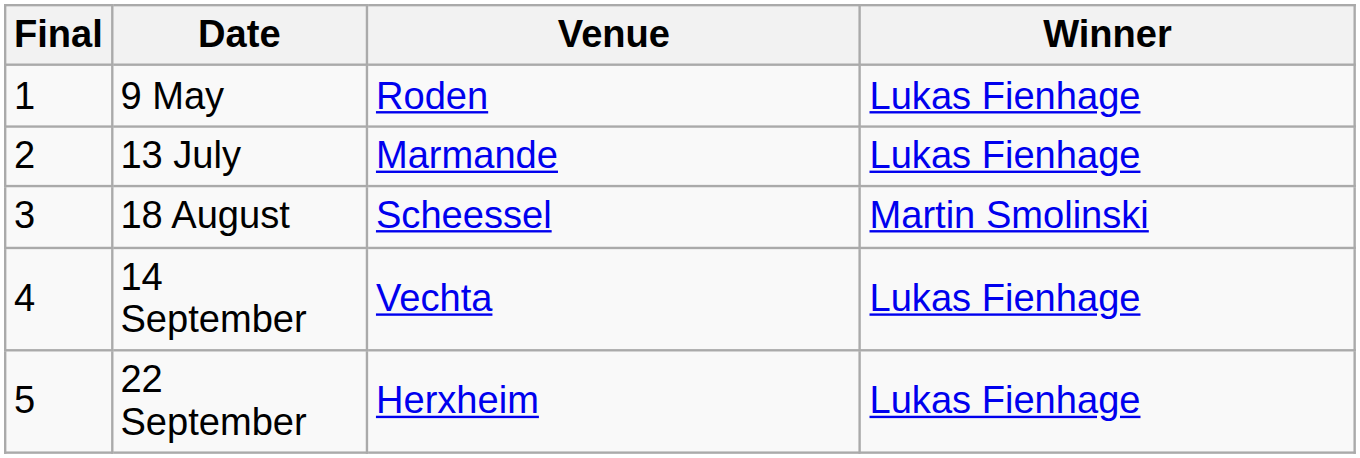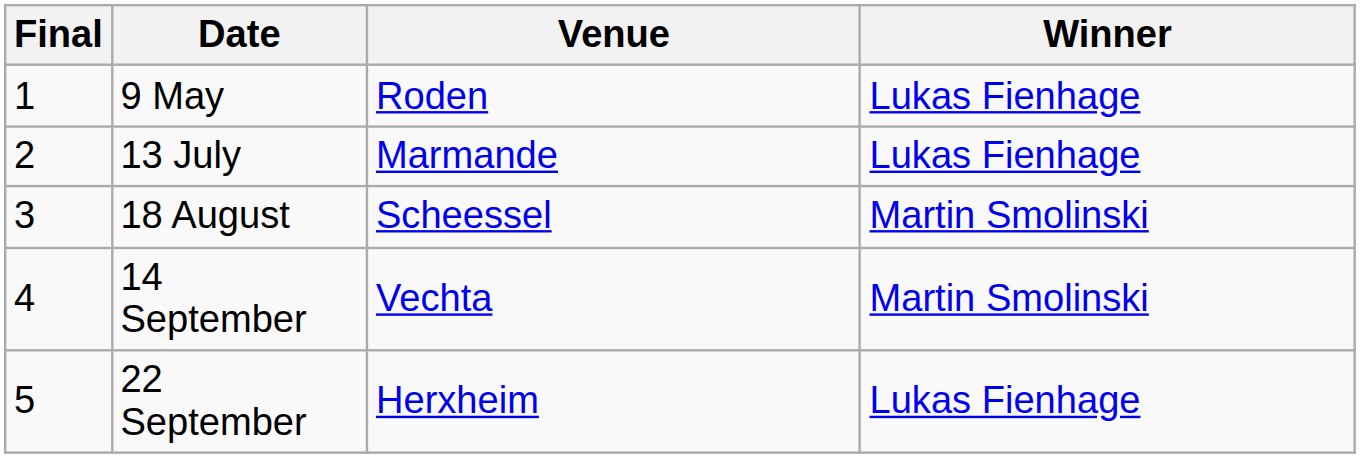14 September | Winner: Lukas Fienhage -> Martin Smolinski
